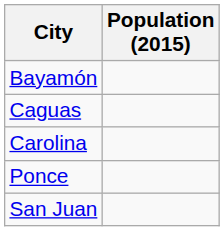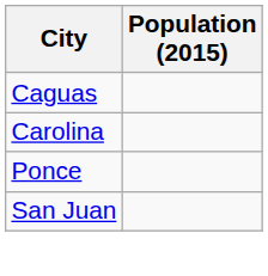- row: Bayamón
